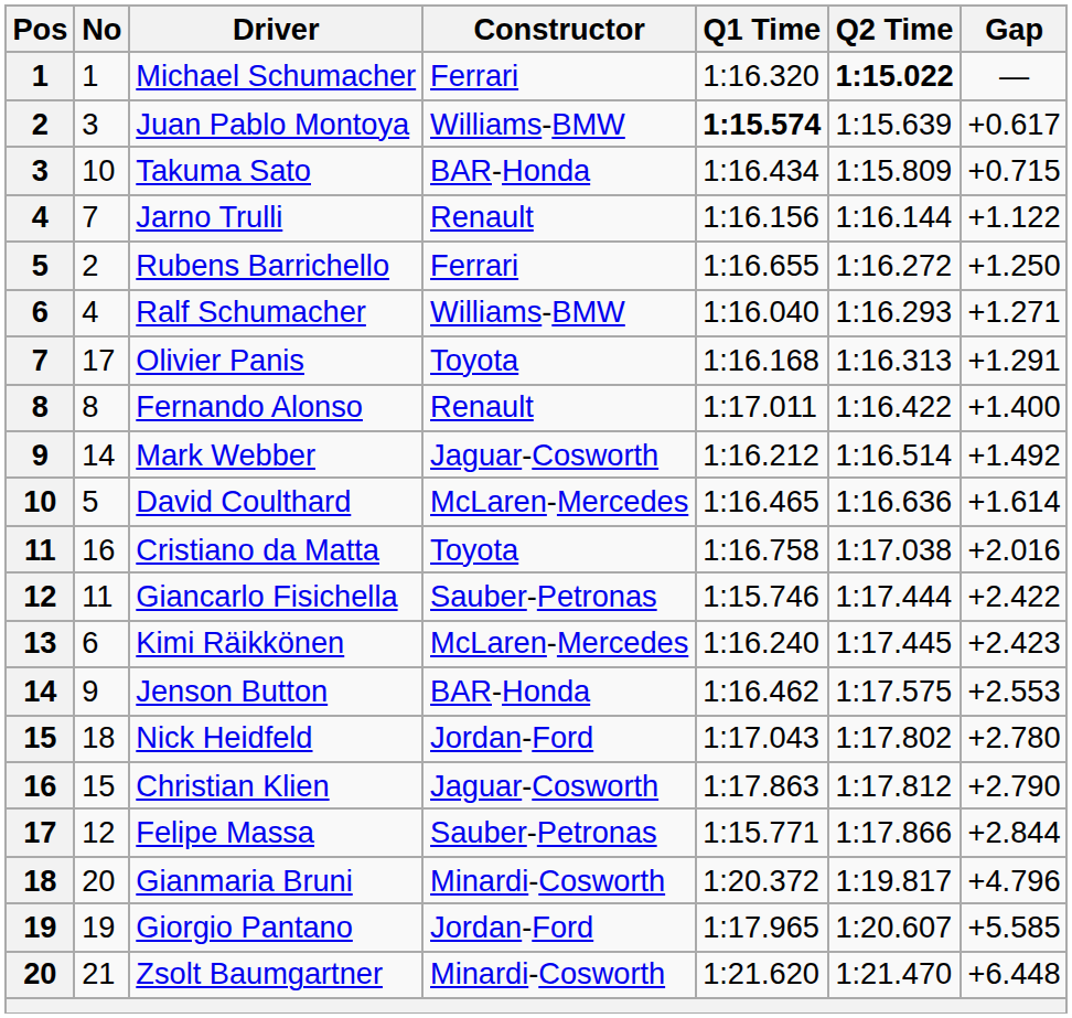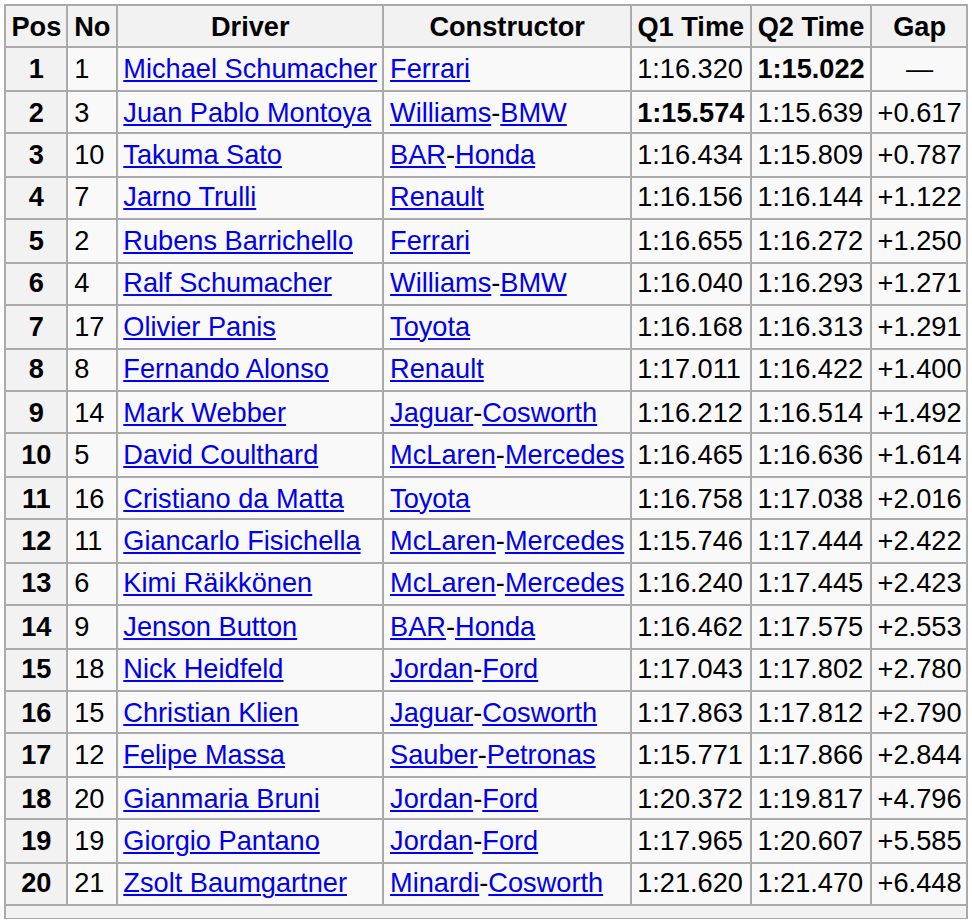Takuma Sato | Gap: +0.715 -> +0.787
Giancarlo Fisichella | Constructor: Sauber-Petronas -> McLaren-Mercedes
Gianmaria Bruni | Constructor: Minardi-Cosworth -> Jordan-Ford
